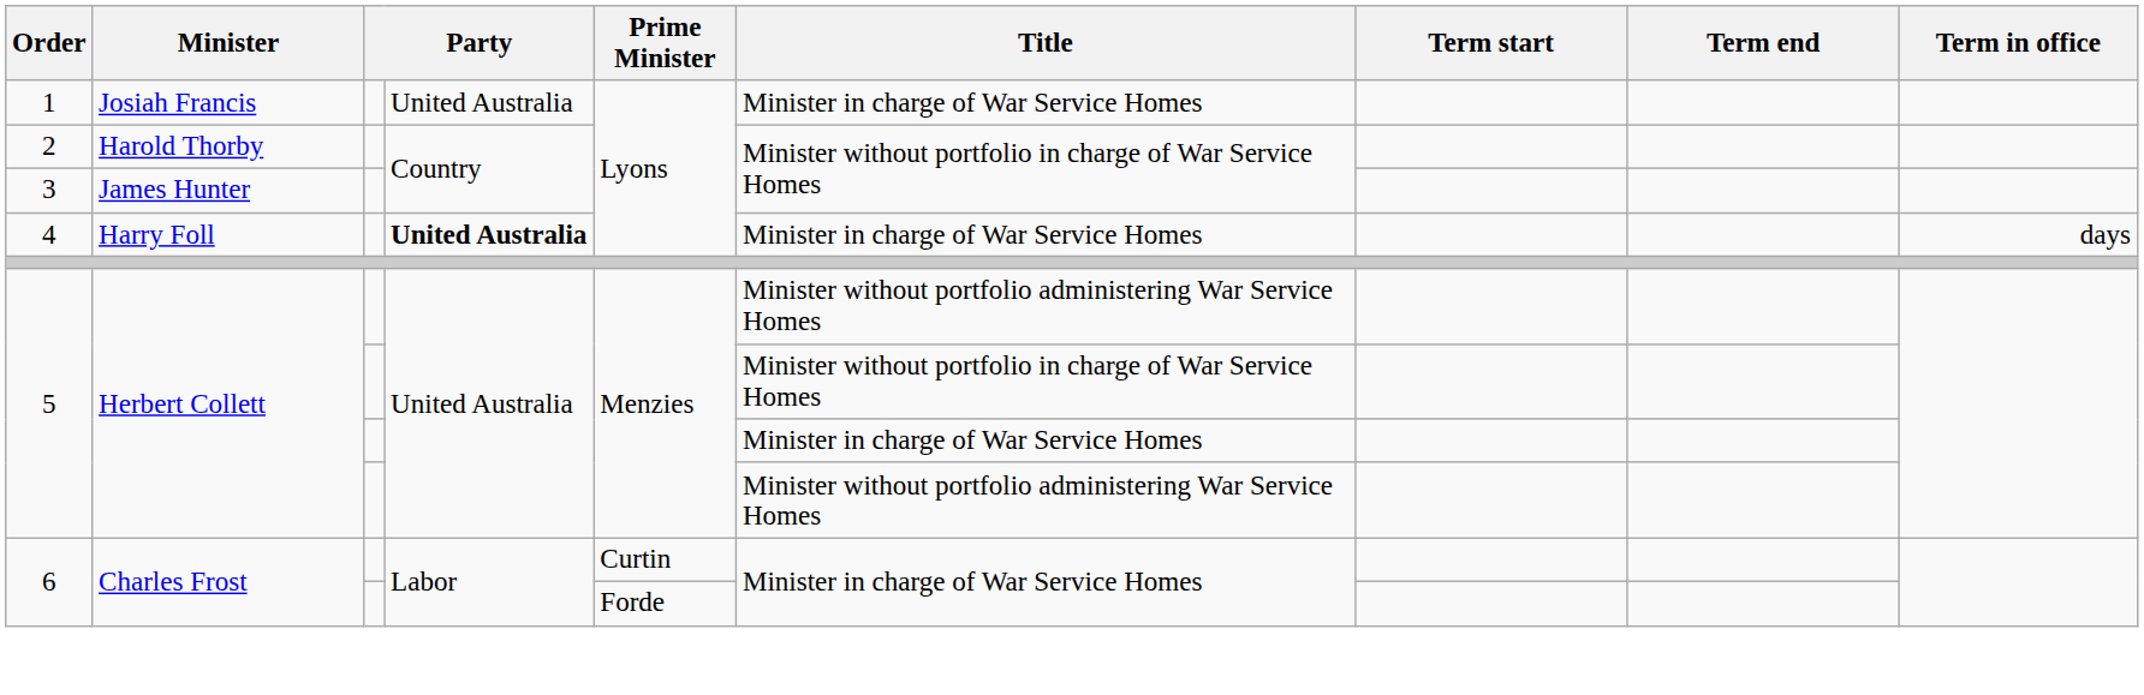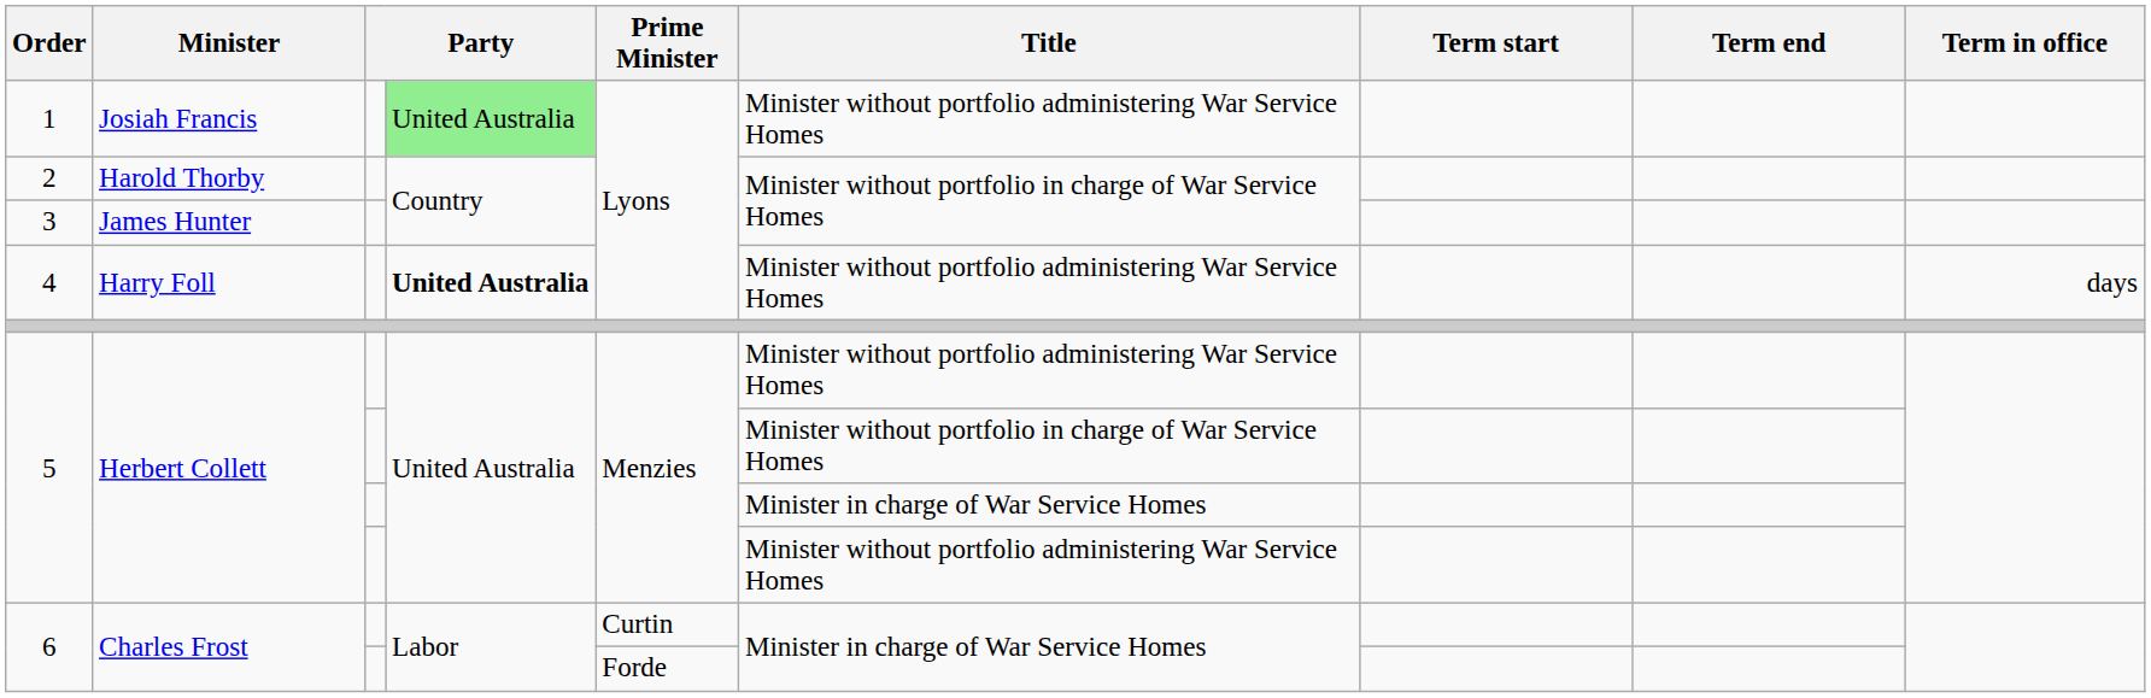1 | column 4: no background -> lightgreen background
1 | Title: Minister in charge of War Service Homes -> Minister without portfolio administering War Service Homes
4 | Title: Minister in charge of War Service Homes -> Minister without portfolio administering War Service Homes
